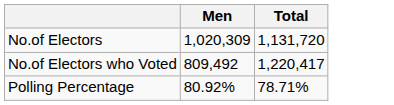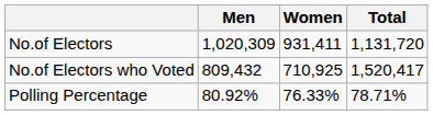+ column: Women | 931,411 | 710,925 | 76.33%
No.of Electors who Voted | Men: 809,492 -> 809,432
No.of Electors who Voted | Total: 1,220,417 -> 1,520,417
